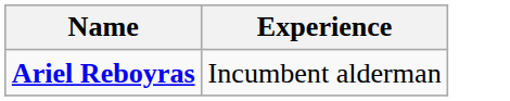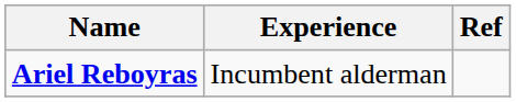+ column: Ref
